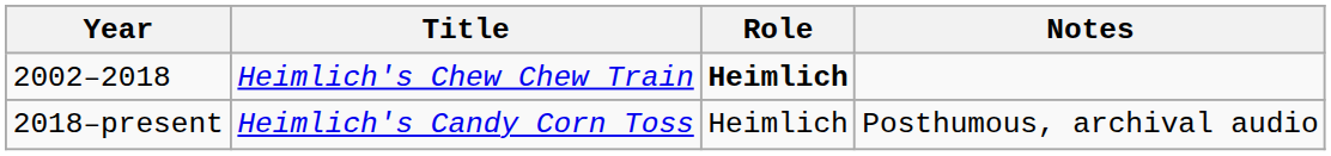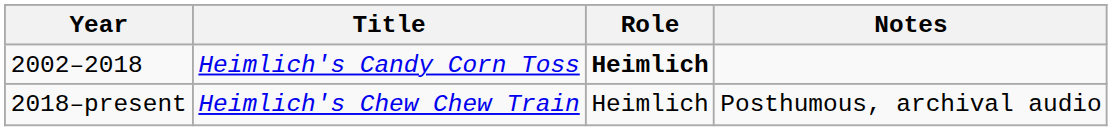2002–2018 | Title: Heimlich's Chew Chew Train -> Heimlich's Candy Corn Toss
2018–present | Title: Heimlich's Candy Corn Toss -> Heimlich's Chew Chew Train
